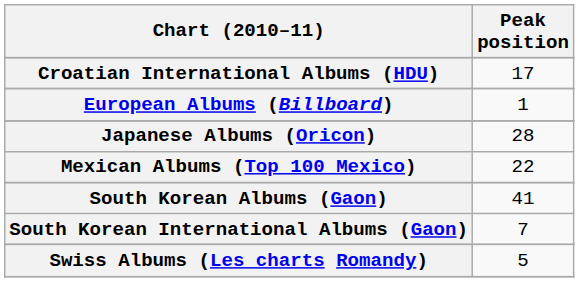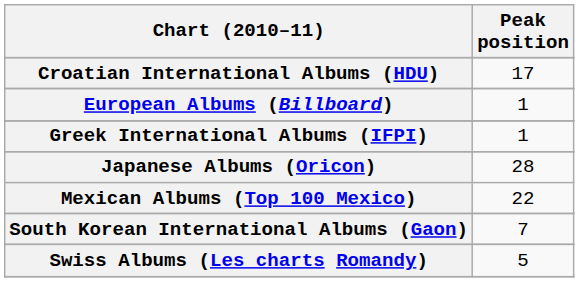+ row: Greek International Albums (IFPI) | 1
- row: South Korean Albums (Gaon) | 41
